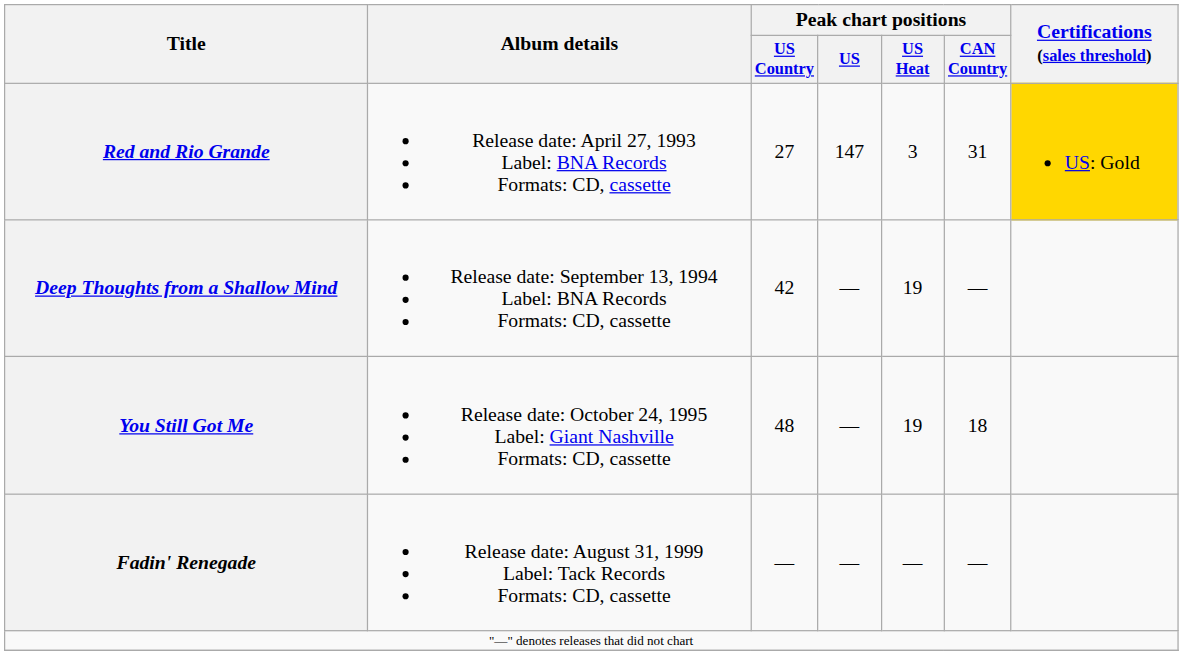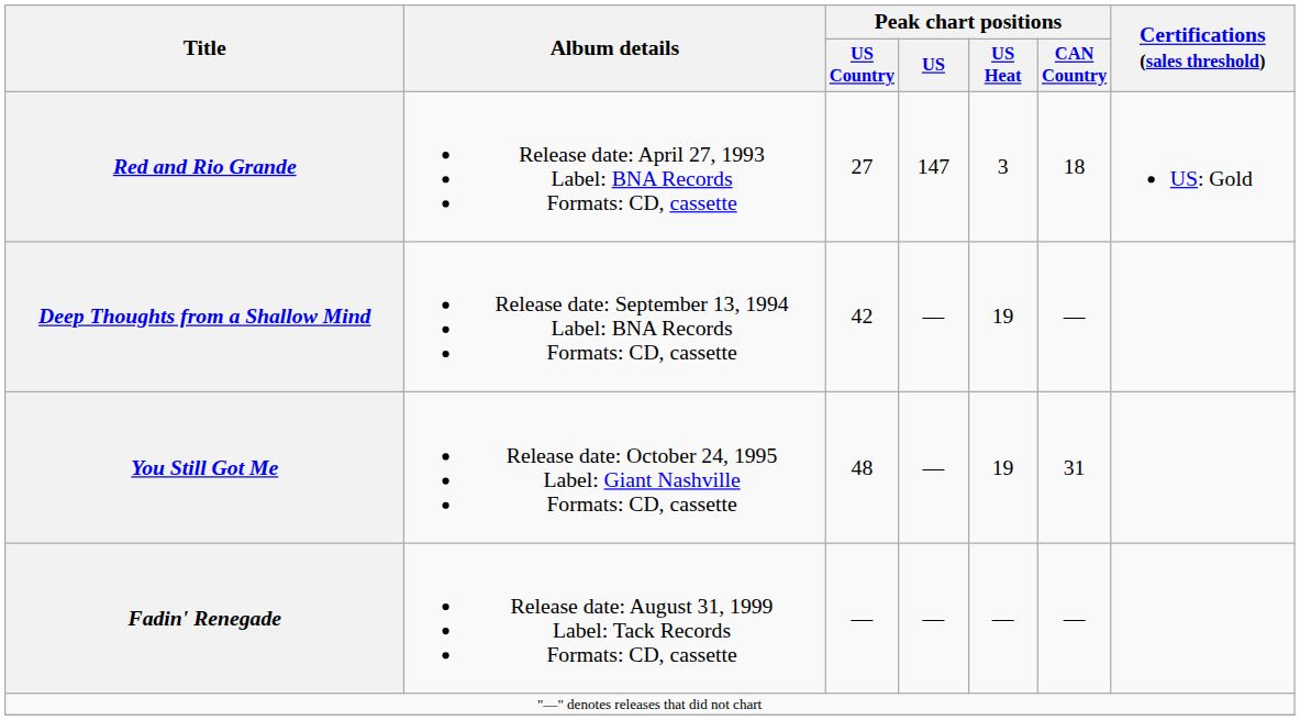Red and Rio Grande | Peak chart positions / CAN Country: 31 -> 18
Red and Rio Grande | Certifications (sales threshold): gold background -> no background
You Still Got Me | Peak chart positions / CAN Country: 18 -> 31
